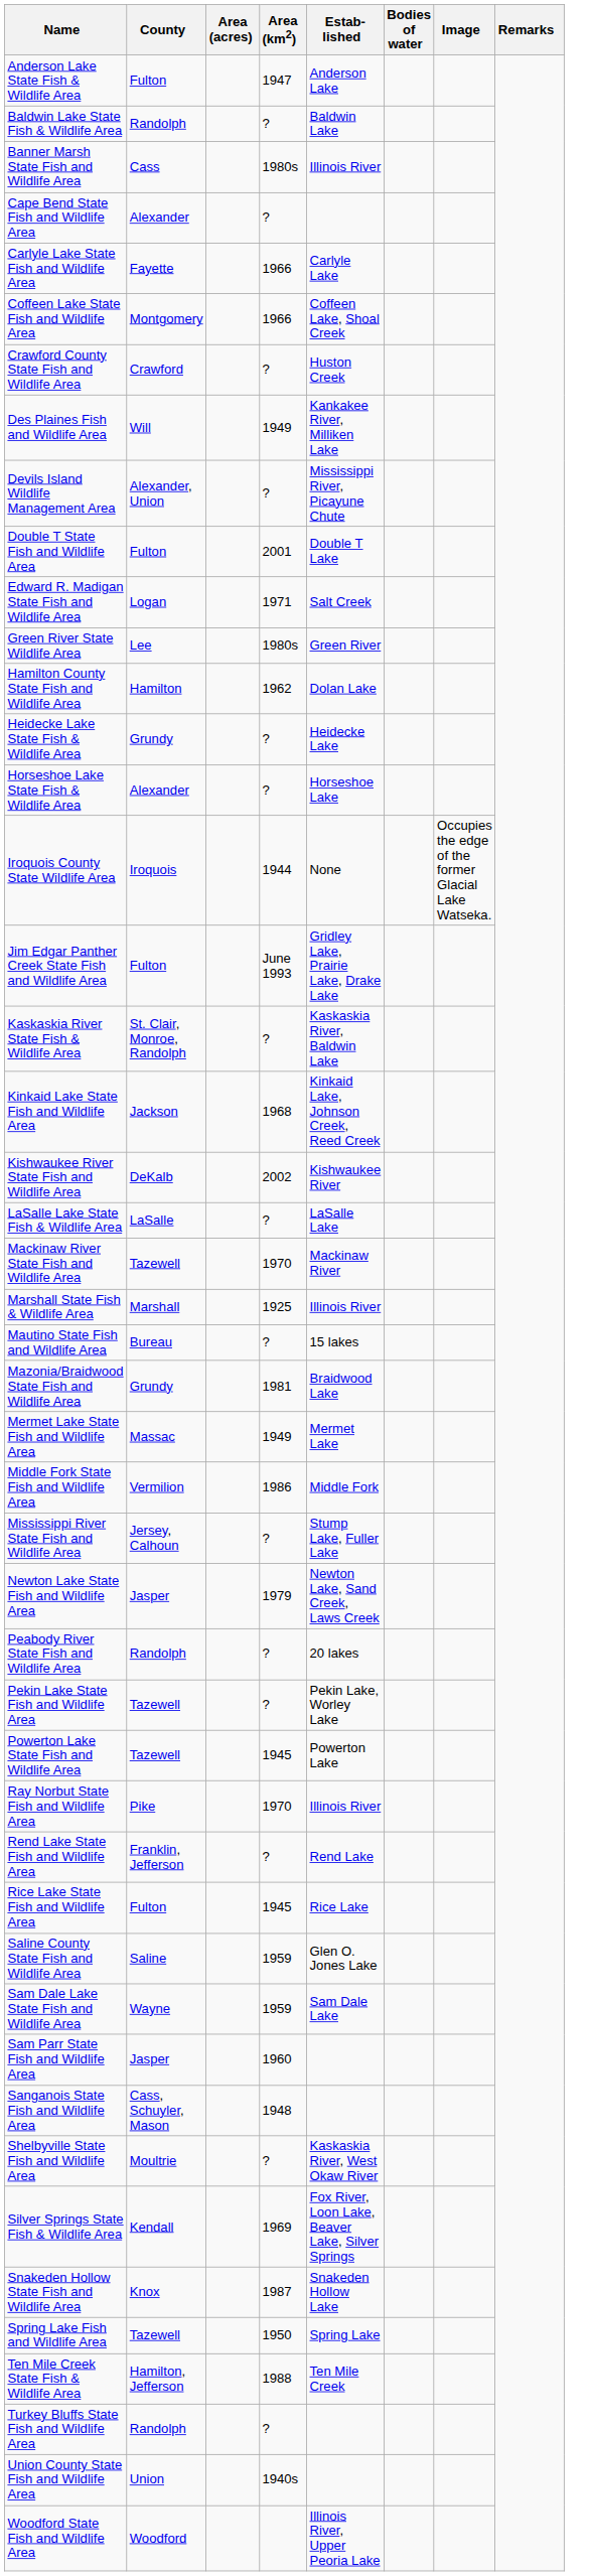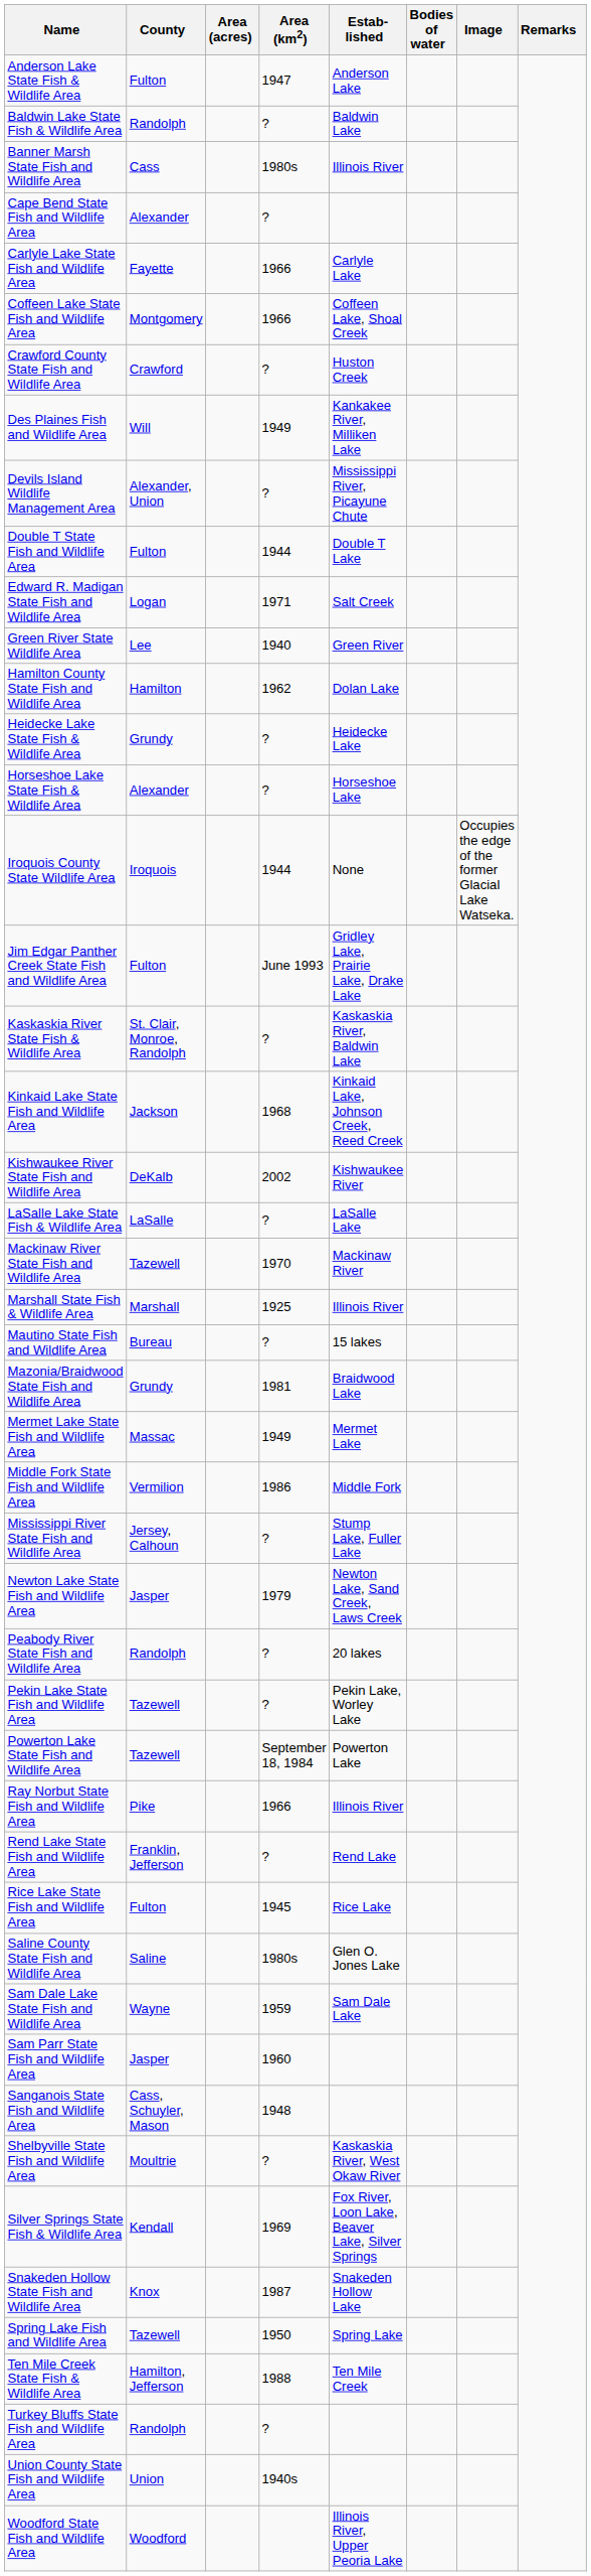Double T State Fish and Wildlife Area | Area (km2): 2001 -> 1944
Green River State Wildlife Area | Area (km2): 1980s -> 1940
Powerton Lake State Fish and Wildlife Area | Area (km2): 1945 -> September 18, 1984
Ray Norbut State Fish and Wildlife Area | Area (km2): 1970 -> 1966
Saline County State Fish and Wildlife Area | Area (km2): 1959 -> 1980s
